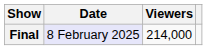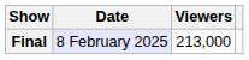Final | Viewers: 214,000 -> 213,000
